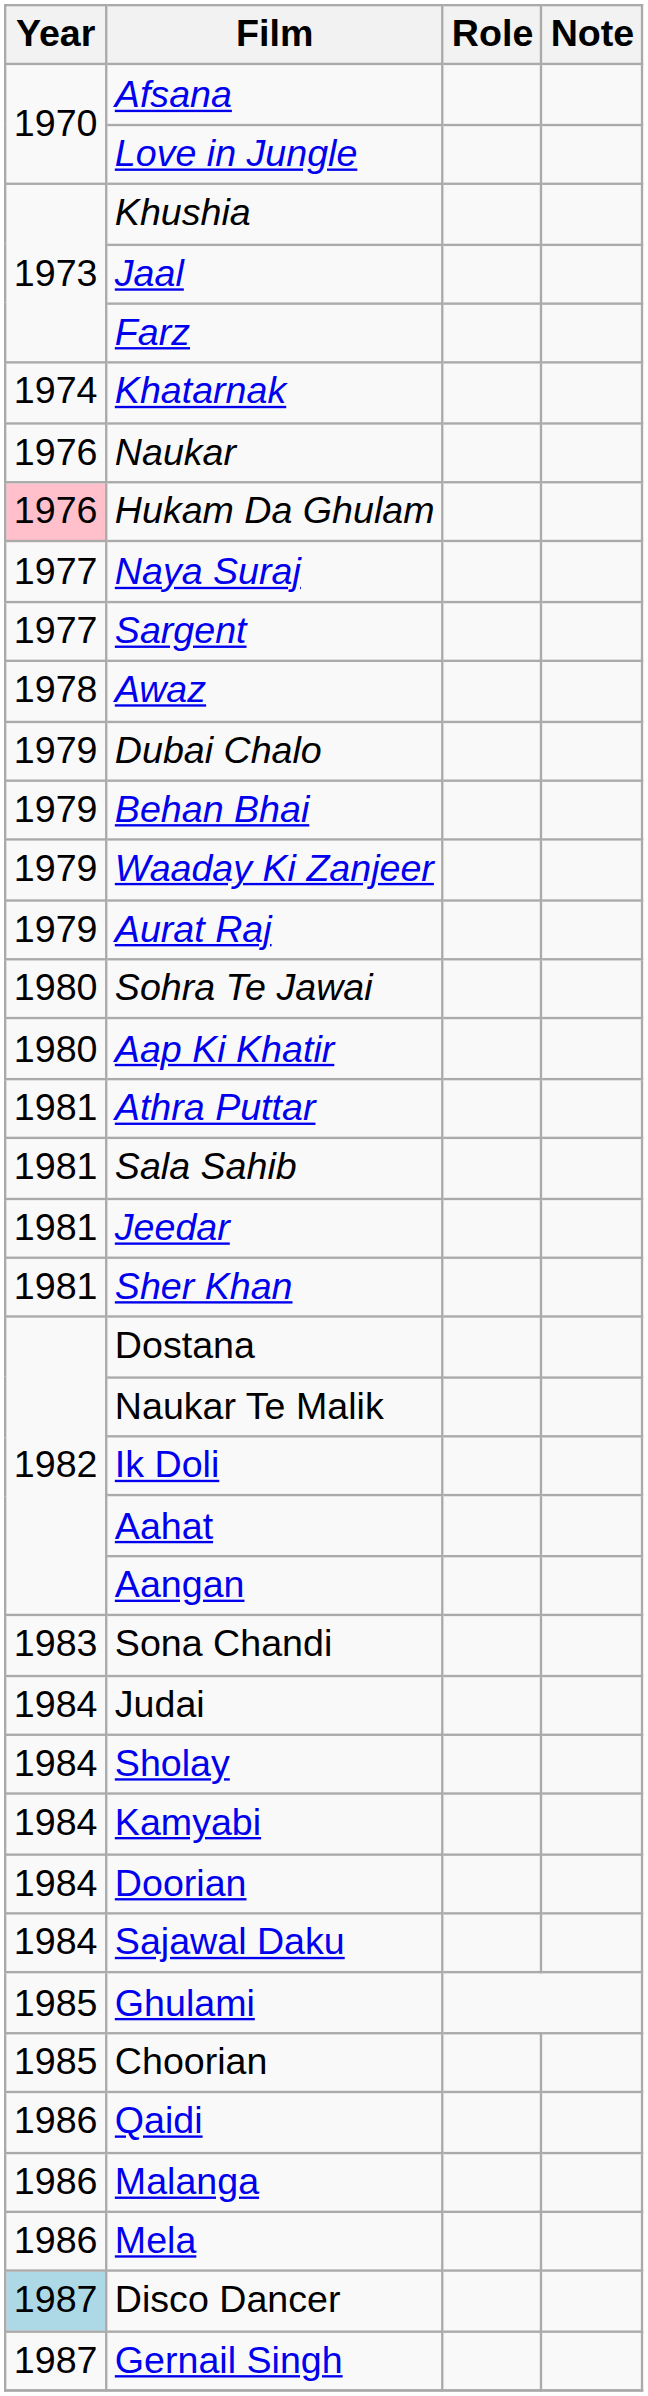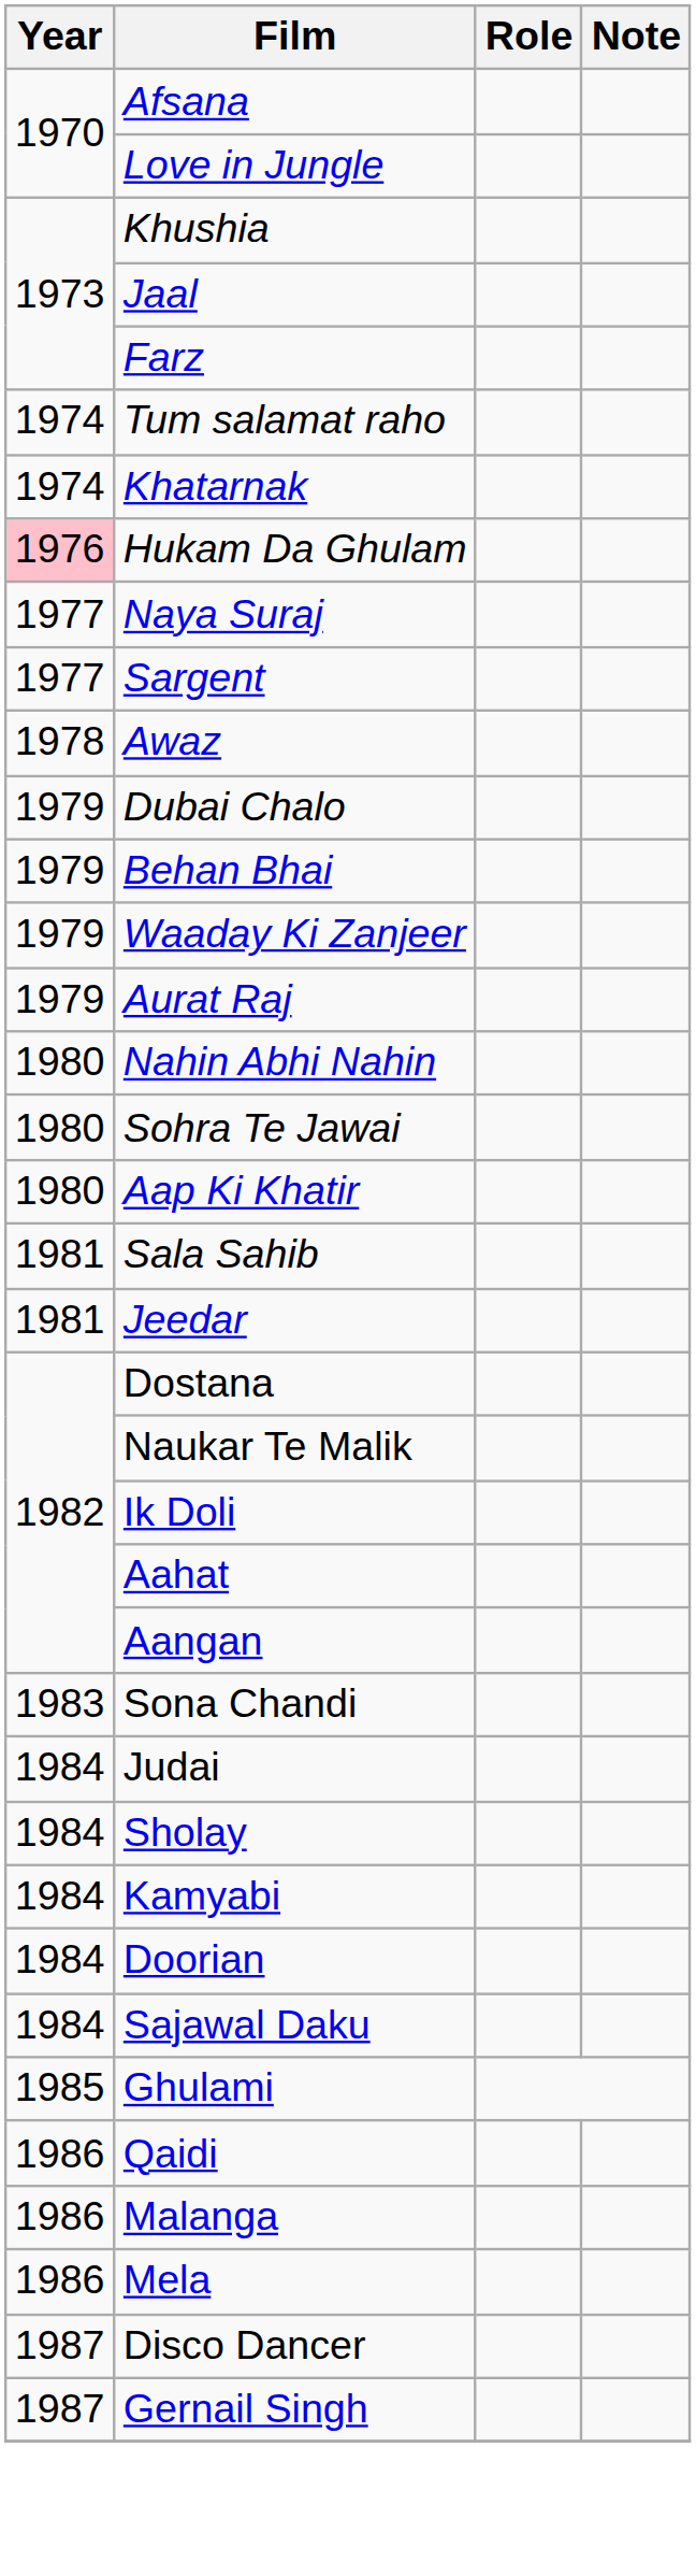+ row: 1974 | Tum salamat raho
- row: 1976 | Naukar
+ row: 1980 | Nahin Abhi Nahin
- row: 1981 | Athra Puttar
- row: 1981 | Sher Khan
- row: 1985 | Choorian
Disco Dancer | Year: lightblue background -> no background
